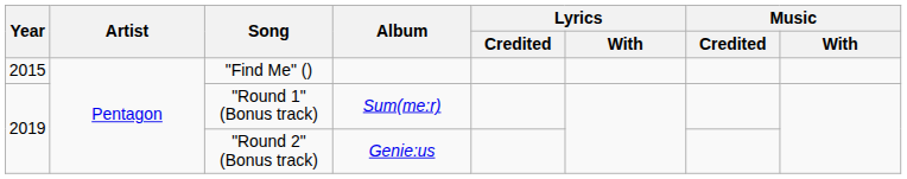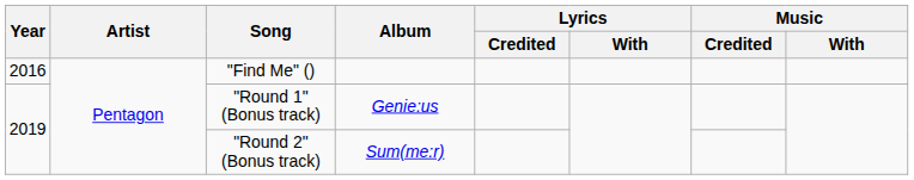"Find Me" () | Year: 2015 -> 2016
"Round 1" (Bonus track) | Album: Sum(me:r) -> Genie:us
"Round 2" (Bonus track) | Album: Genie:us -> Sum(me:r)
